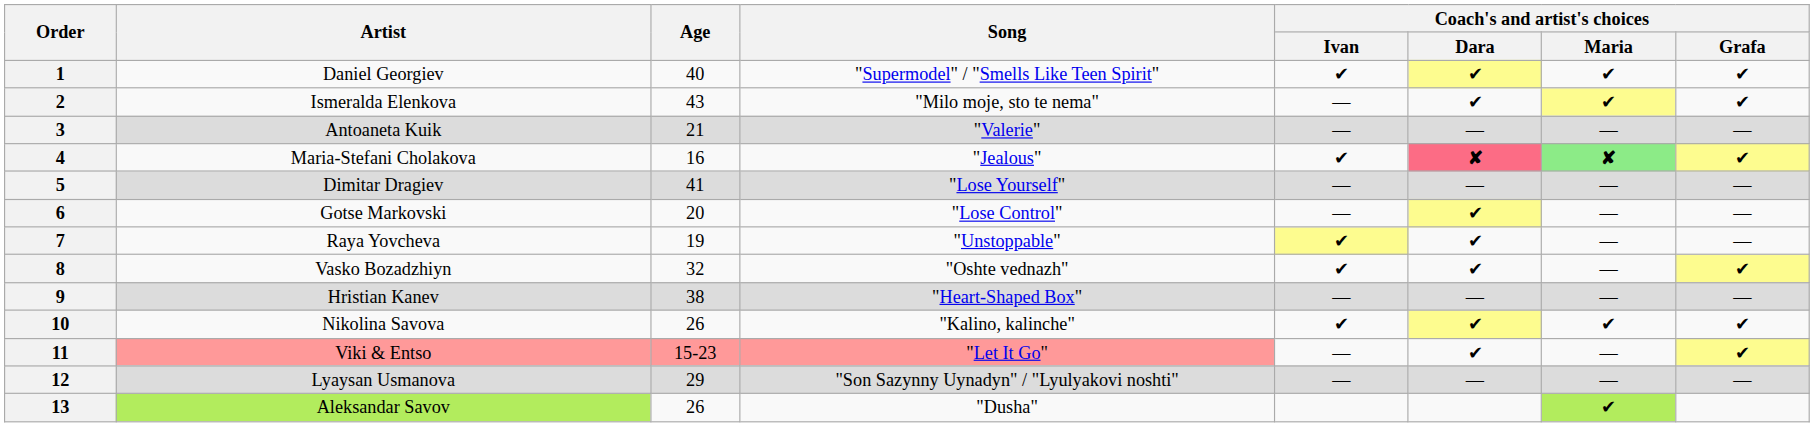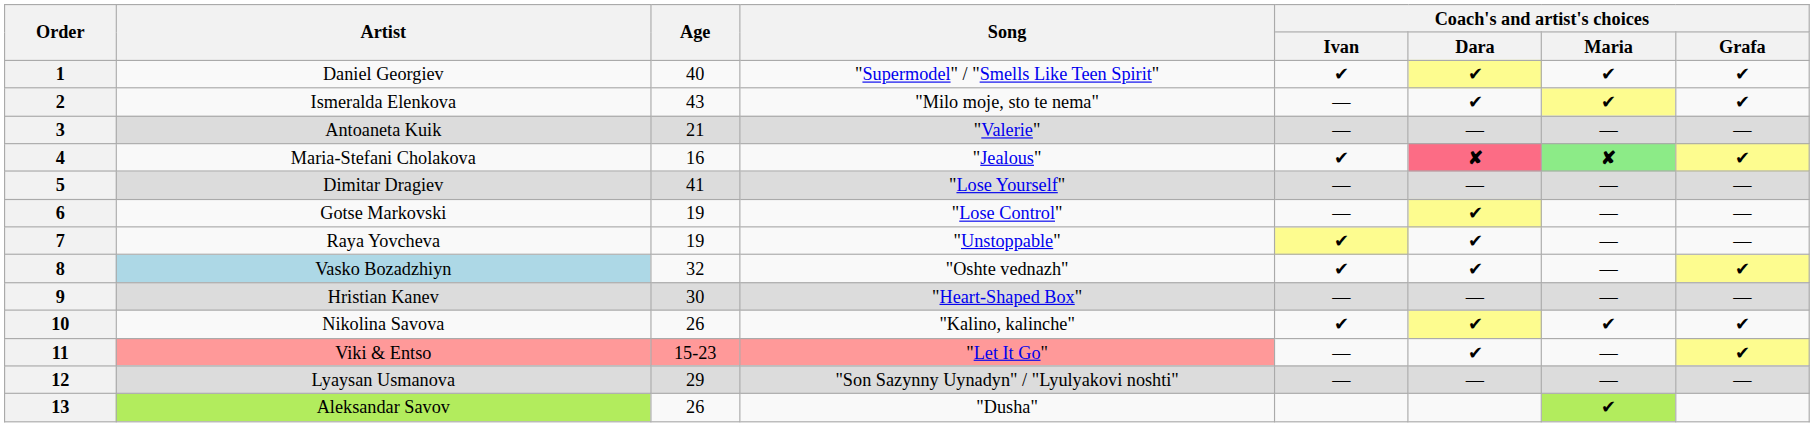6 | Age: 20 -> 19
8 | Artist: no background -> lightblue background
9 | Age: 38 -> 30
